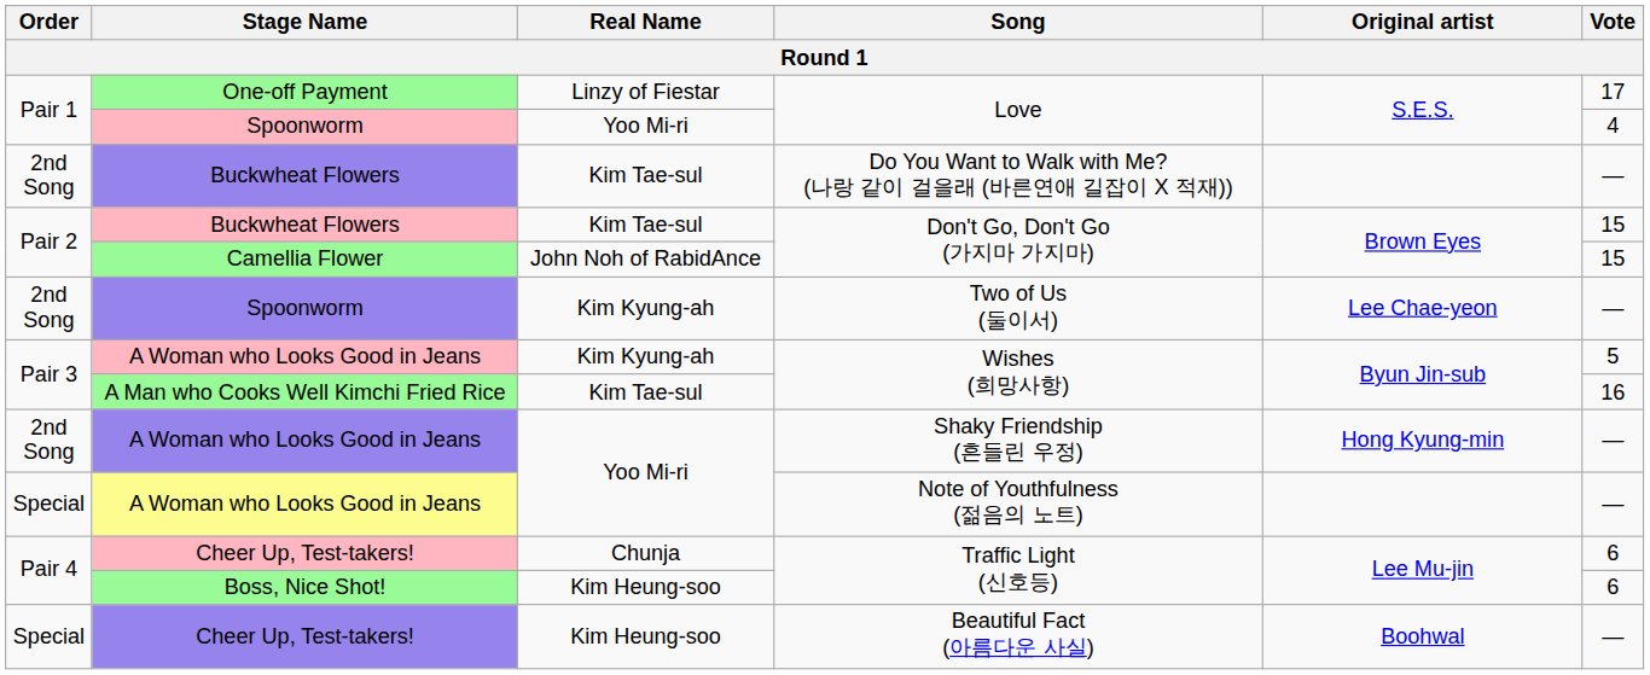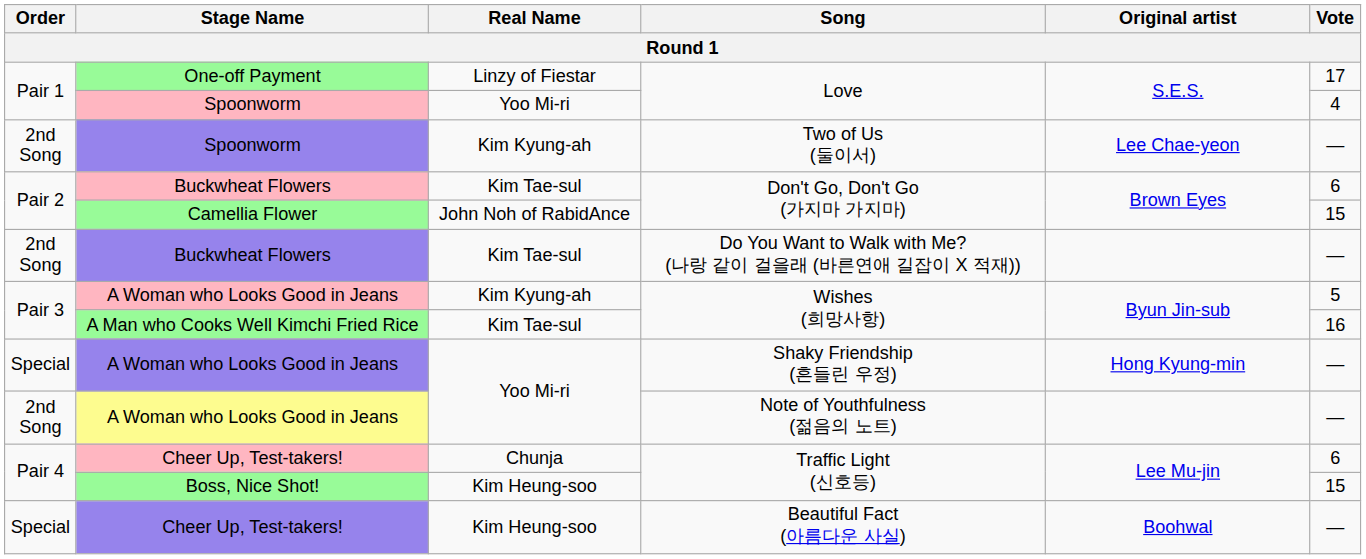rows swapped: Two of Us (둘이서) <-> Do You Want to Walk with Me? (나랑 같이 걸을래 (바른연애 길잡이 X 적재))
Buckwheat Flowers / Don't Go, Don't Go (가지마 가지마) | Vote: 15 -> 6
Shaky Friendship (흔들린 우정) | Order: 2nd Song -> Special
Note of Youthfulness (젊음의 노트) | Order: Special -> 2nd Song
Boss, Nice Shot! / Traffic Light (신호등) | Vote: 6 -> 15
